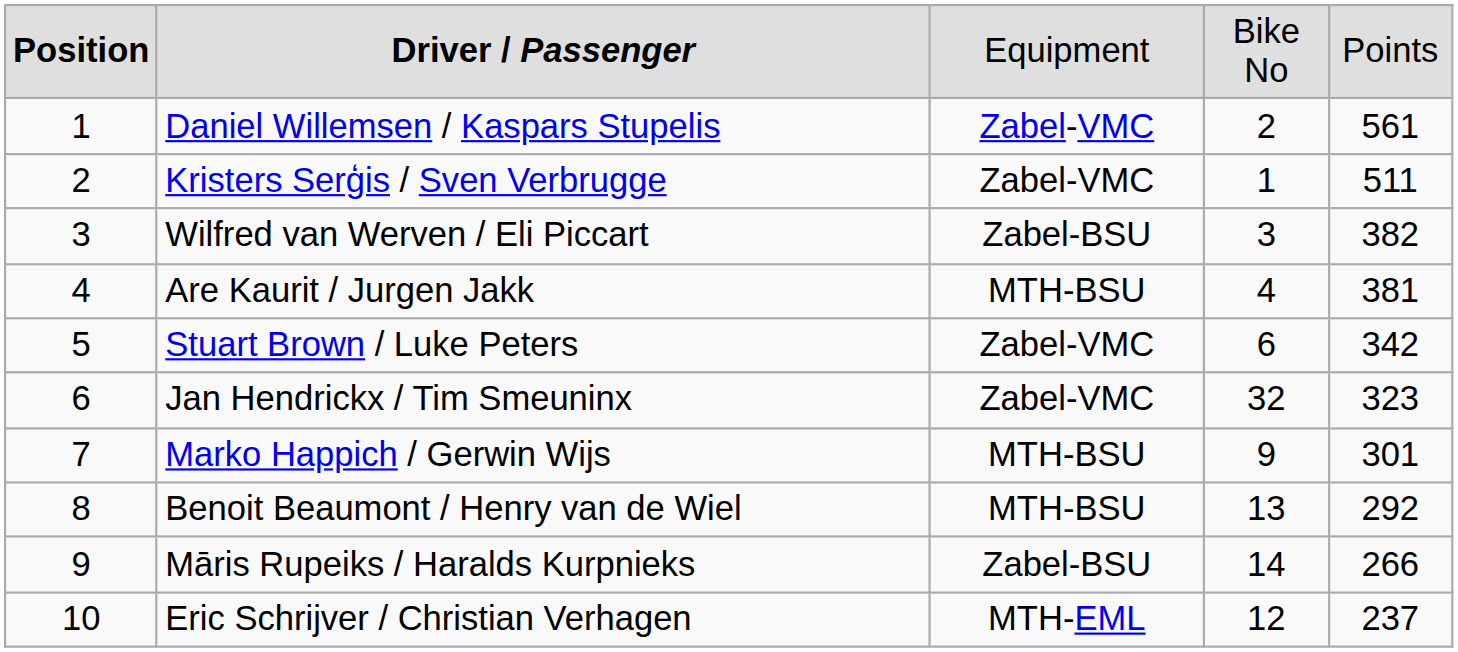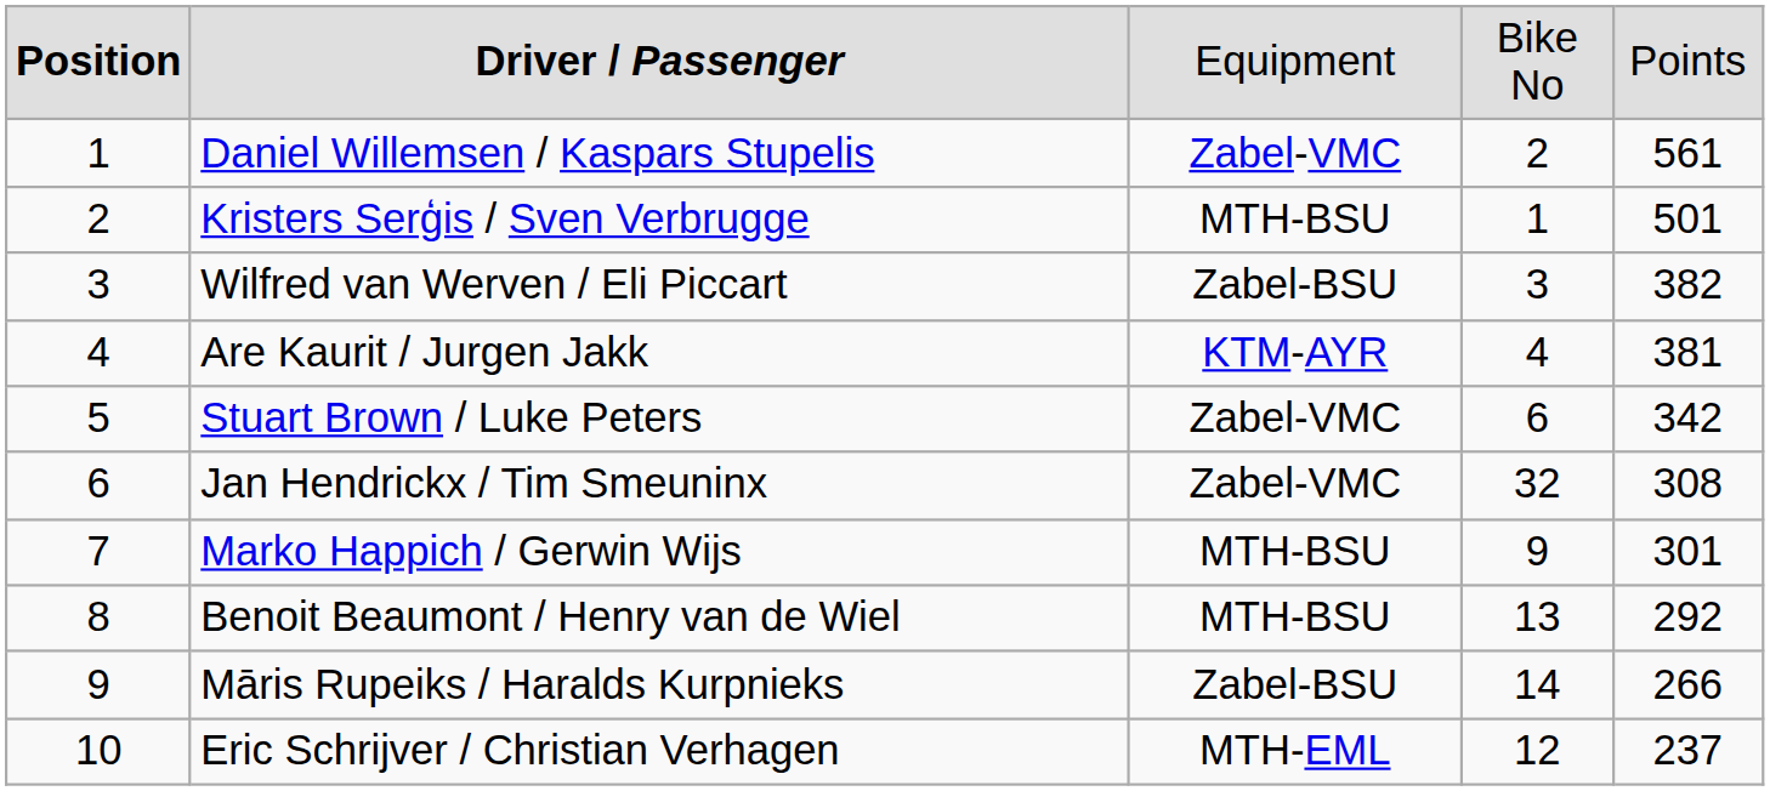Kristers Serģis / Sven Verbrugge | column 3: Zabel-VMC -> MTH-BSU
Kristers Serģis / Sven Verbrugge | column 5: 511 -> 501
Are Kaurit / Jurgen Jakk | column 3: MTH-BSU -> KTM-AYR
Jan Hendrickx / Tim Smeuninx | column 5: 323 -> 308
